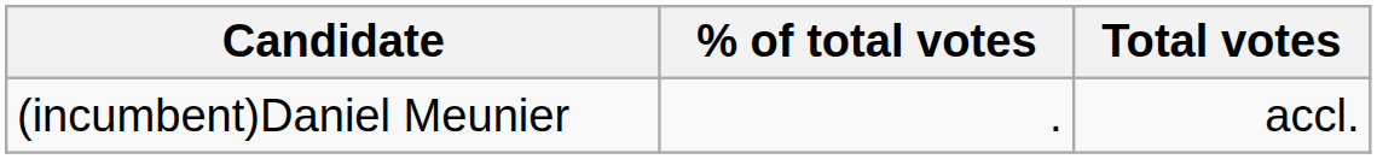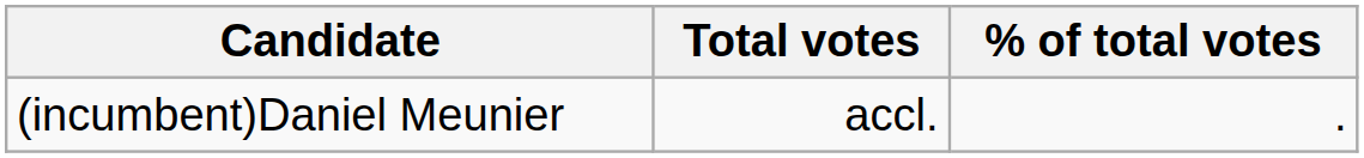columns swapped: Total votes <-> % of total votes
